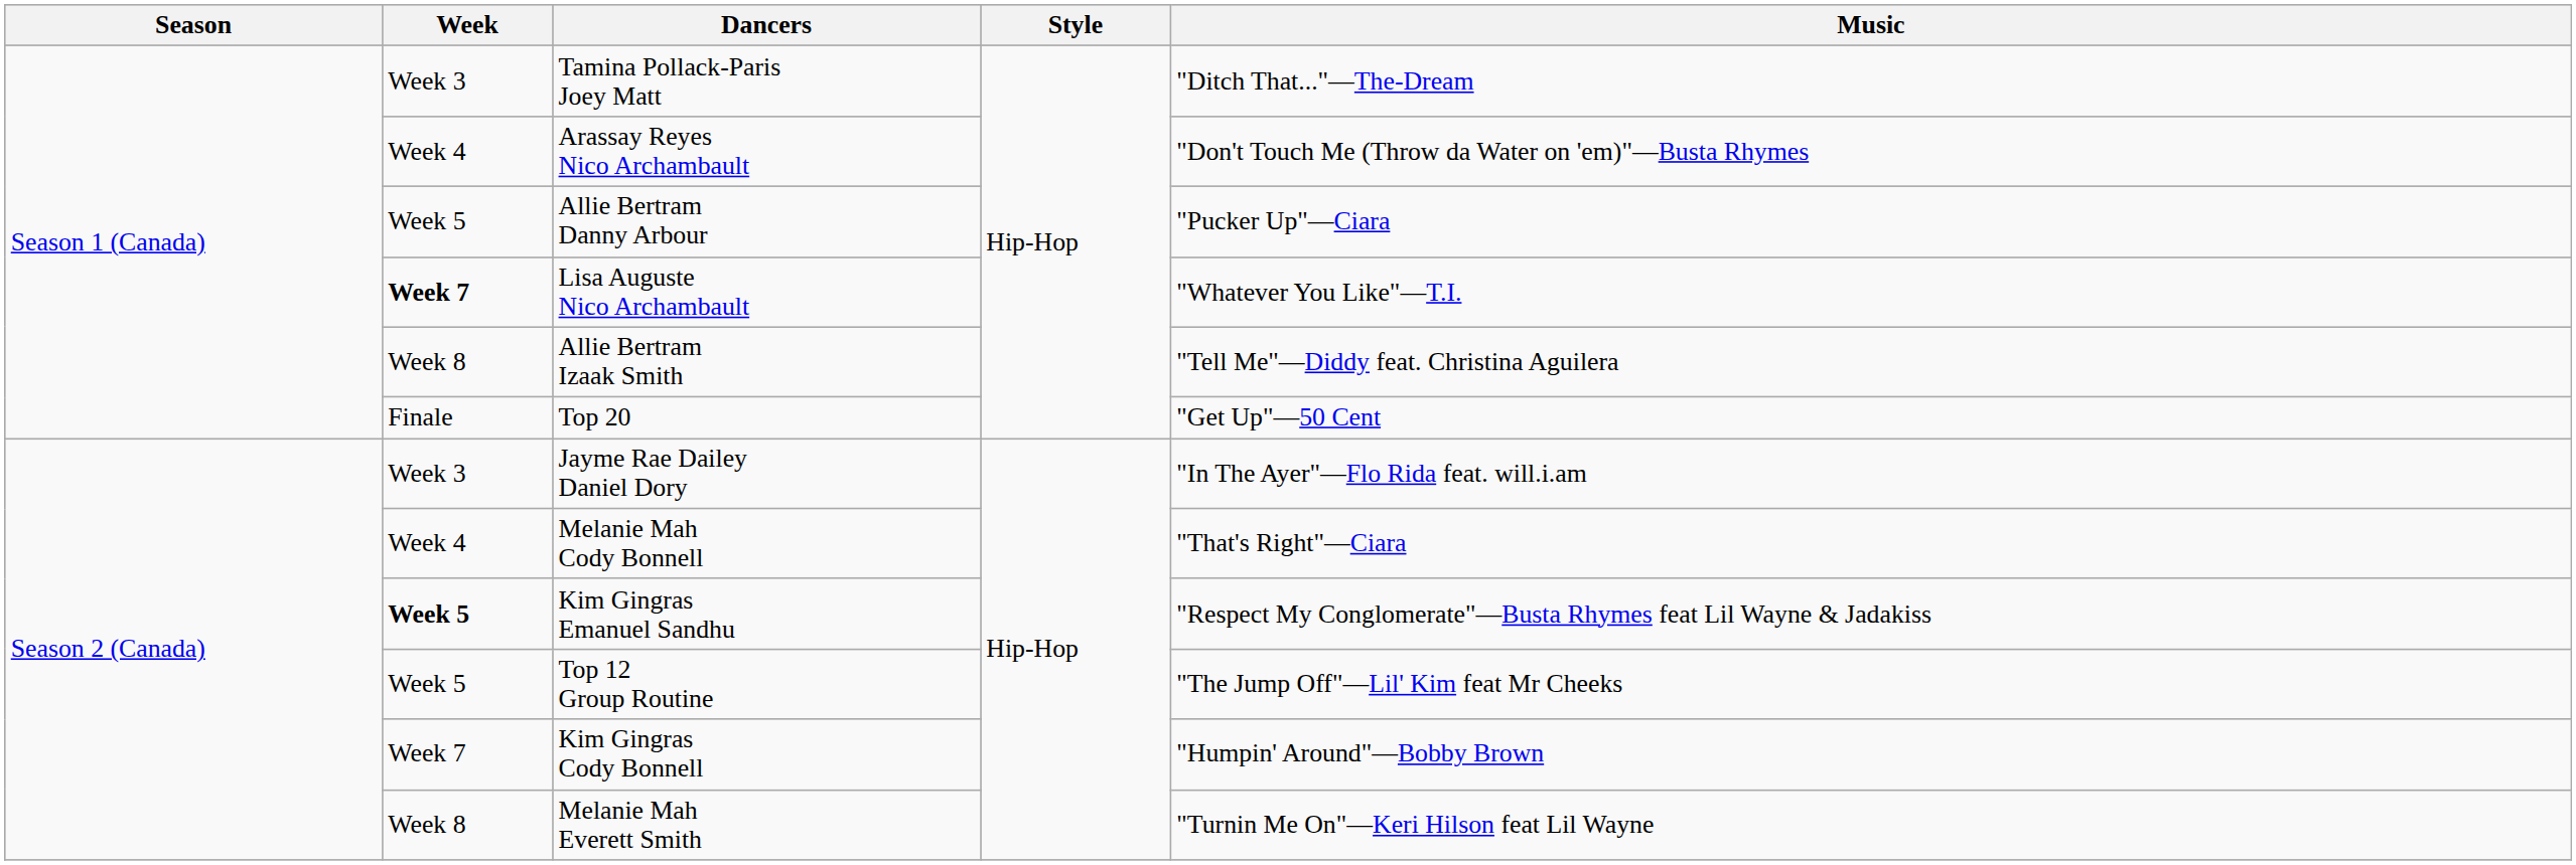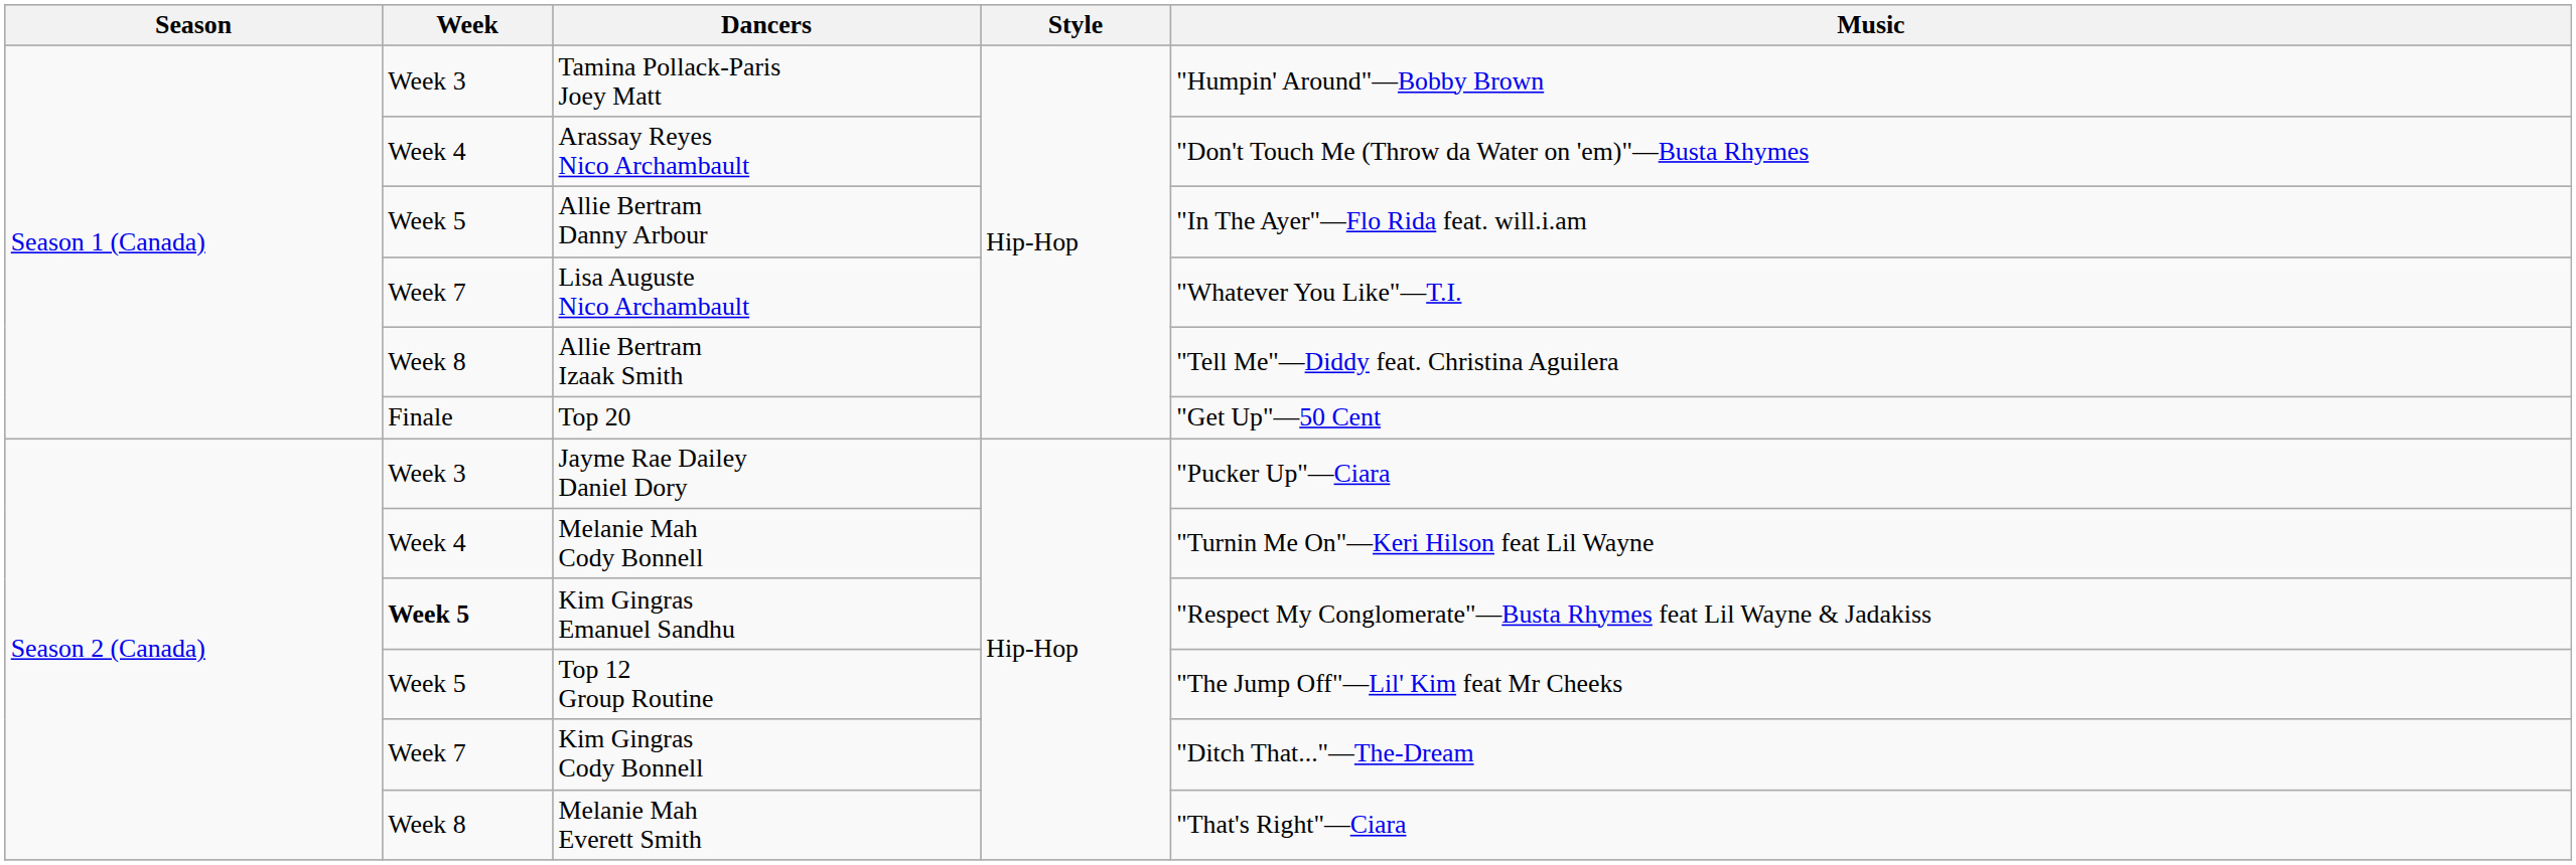Tamina Pollack-Paris Joey Matt | Music: "Ditch That..."—The-Dream -> "Humpin' Around"—Bobby Brown
Allie Bertram Danny Arbour | Music: "Pucker Up"—Ciara -> "In The Ayer"—Flo Rida feat. will.i.am
Lisa Auguste Nico Archambault | Week: bold -> normal
Jayme Rae Dailey Daniel Dory | Music: "In The Ayer"—Flo Rida feat. will.i.am -> "Pucker Up"—Ciara
Melanie Mah Cody Bonnell | Music: "That's Right"—Ciara -> "Turnin Me On"—Keri Hilson feat Lil Wayne
Kim Gingras Cody Bonnell | Music: "Humpin' Around"—Bobby Brown -> "Ditch That..."—The-Dream
Melanie Mah Everett Smith | Music: "Turnin Me On"—Keri Hilson feat Lil Wayne -> "That's Right"—Ciara
